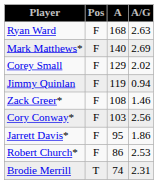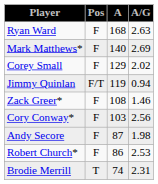Jimmy Quinlan | Pos: F -> F/T
- row: Jarrett Davis* | F | 95 | 1.86
+ row: Andy Secore | F | 87 | 1.98
